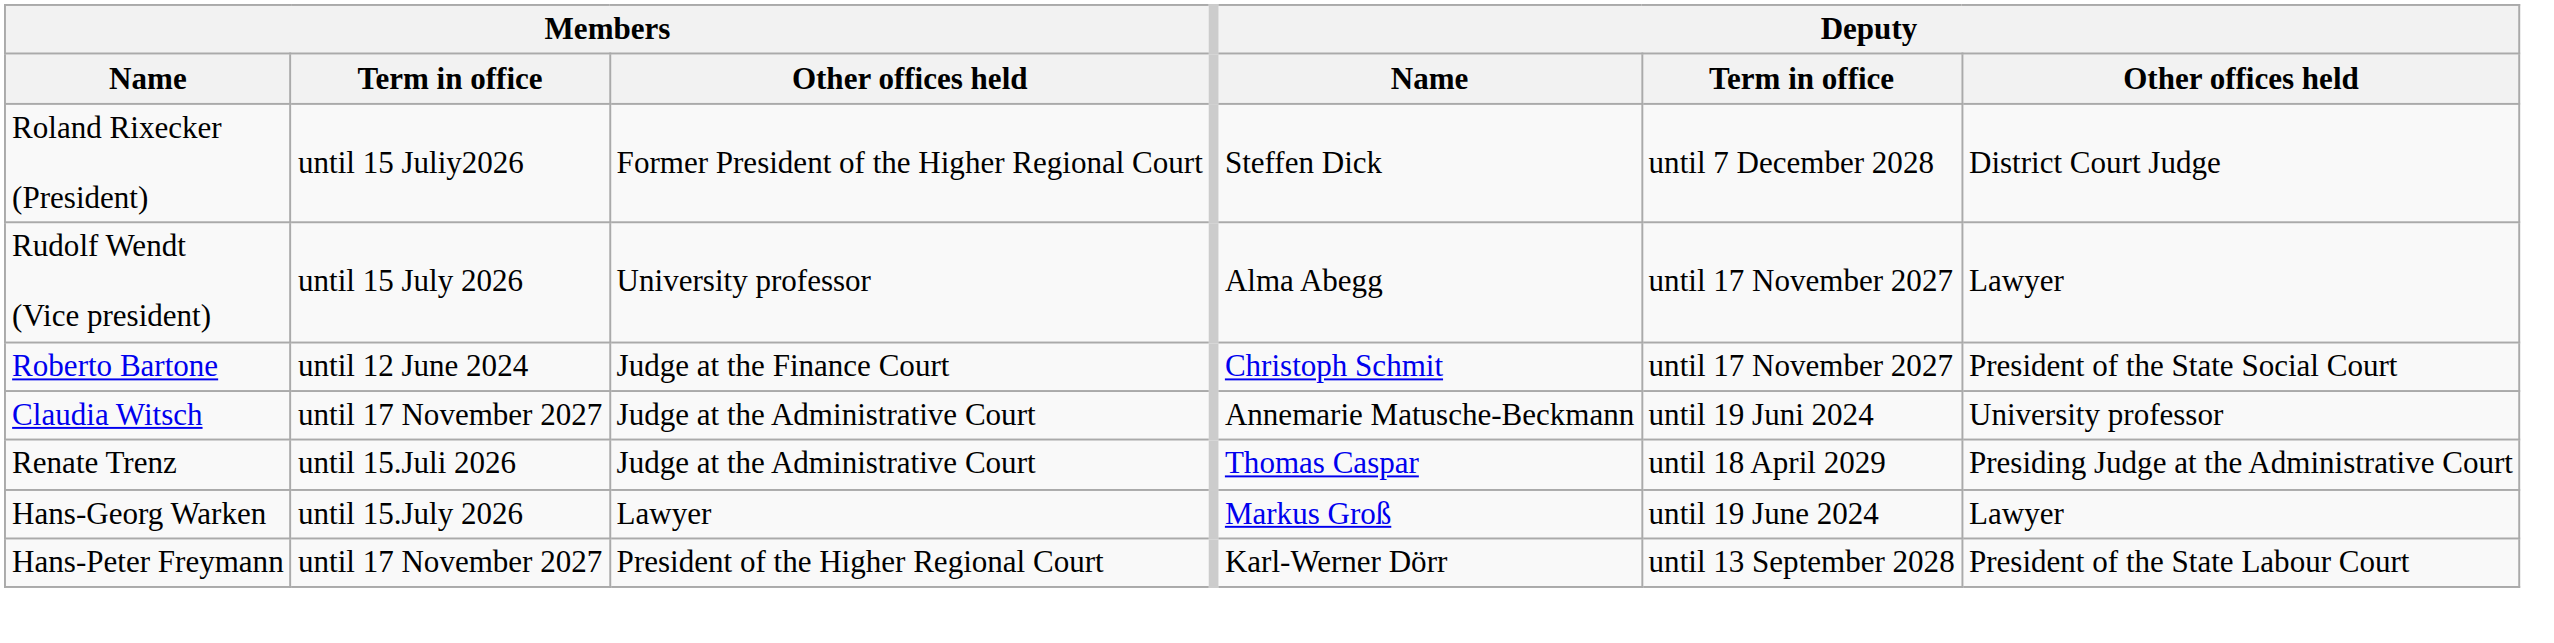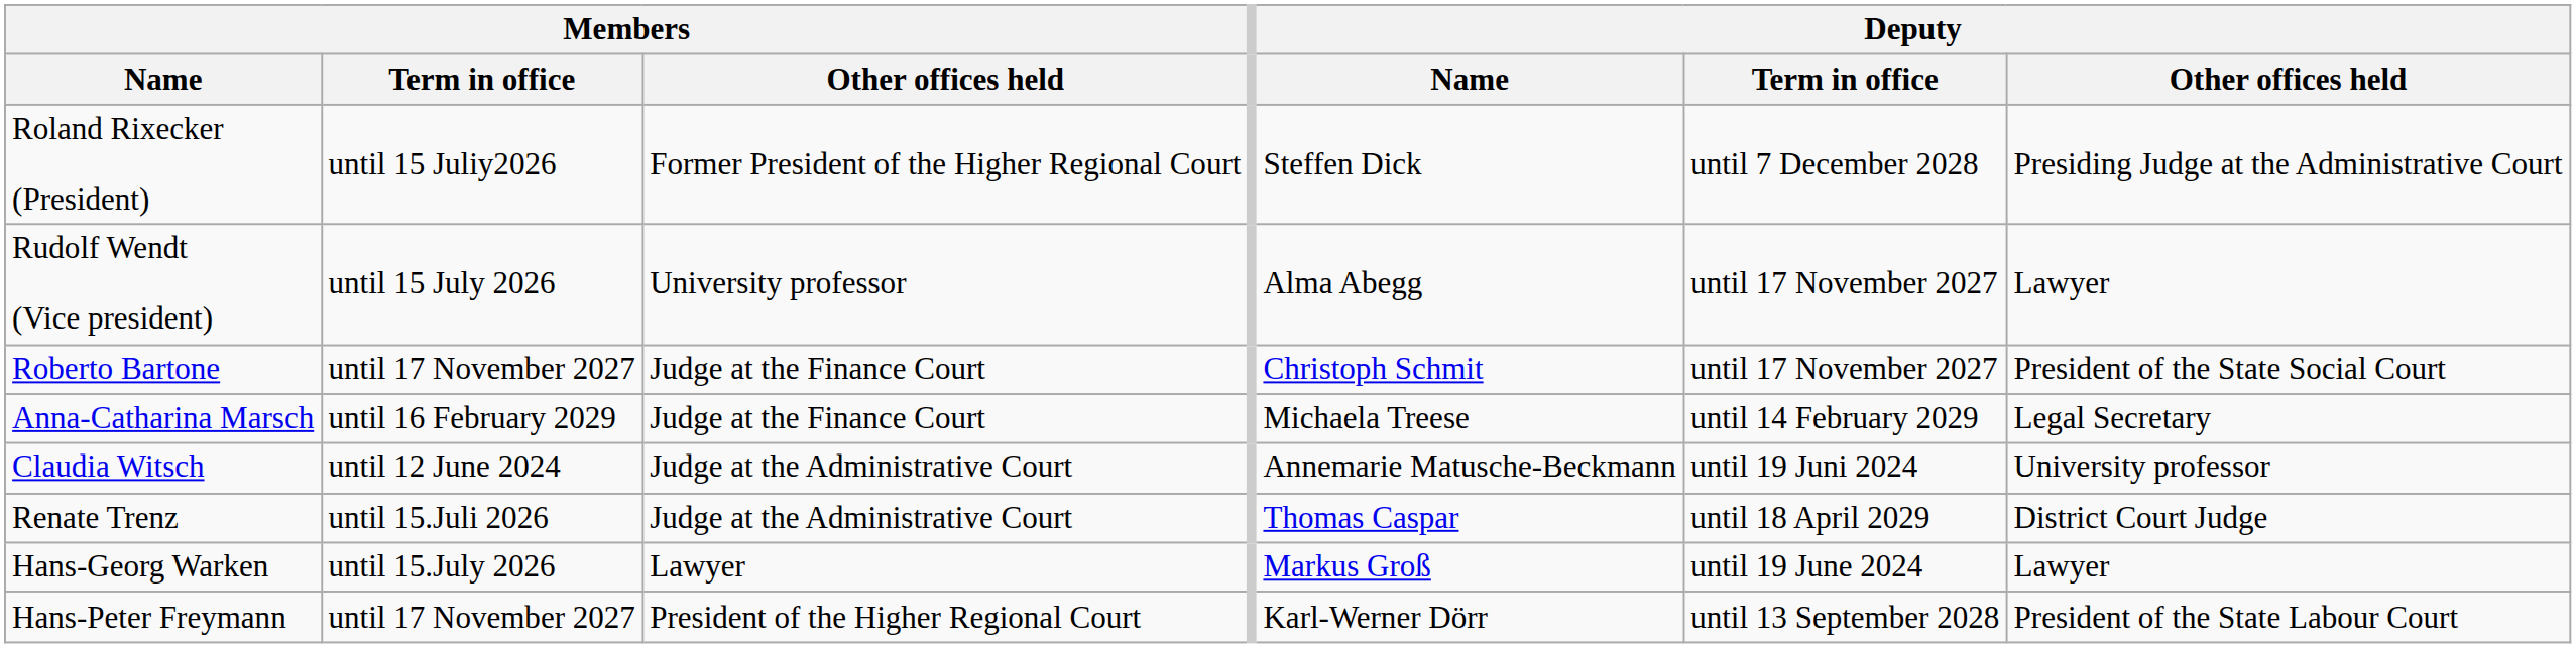Roland Rixecker (President) | Deputy / Other offices held: District Court Judge -> Presiding Judge at the Administrative Court
Roberto Bartone | Members / Term in office: until 12 June 2024 -> until 17 November 2027
+ row: Anna-Catharina Marsch | until 16 February 2029 | Judge at the Finance Court | Michaela Treese | until 14 February 2029 | Legal Secretary
Claudia Witsch | Members / Term in office: until 17 November 2027 -> until 12 June 2024
Renate Trenz | Deputy / Other offices held: Presiding Judge at the Administrative Court -> District Court Judge
